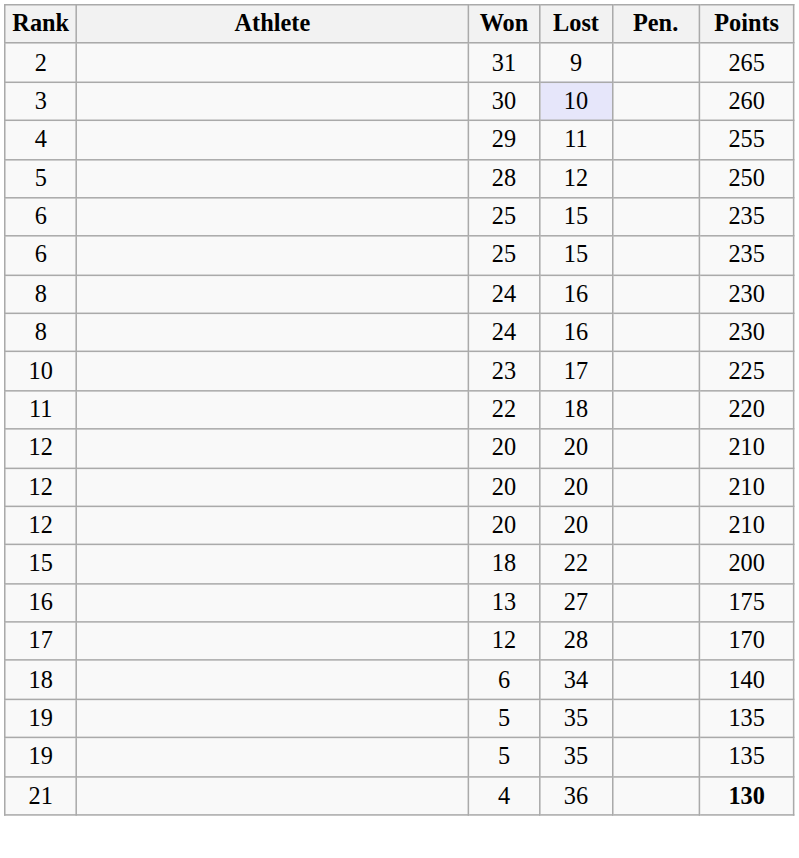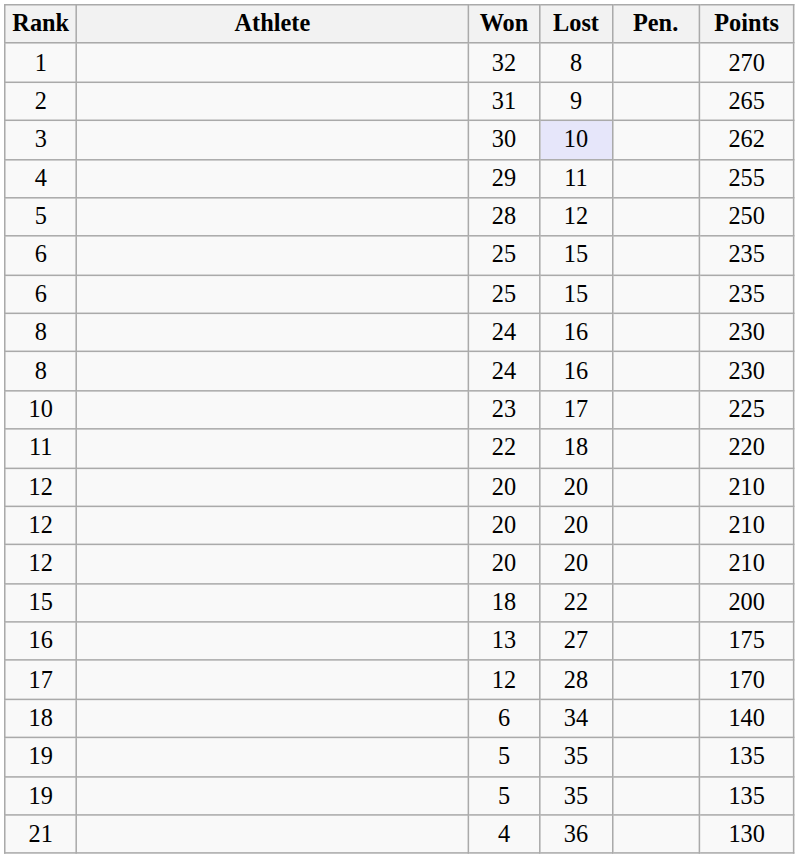+ row: 1 | 32 | 8 | 270
3 | Points: 260 -> 262
21 | Points: bold -> normal
